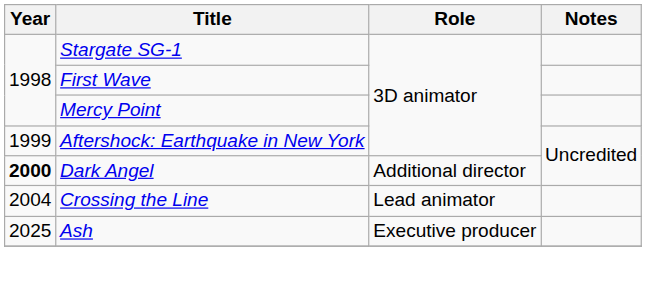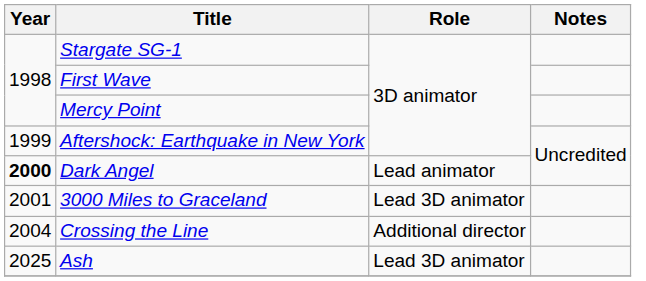Dark Angel | Role: Additional director -> Lead animator
+ row: 2001 | 3000 Miles to Graceland | Lead 3D animator
Crossing the Line | Role: Lead animator -> Additional director
Ash | Role: Executive producer -> Lead 3D animator
